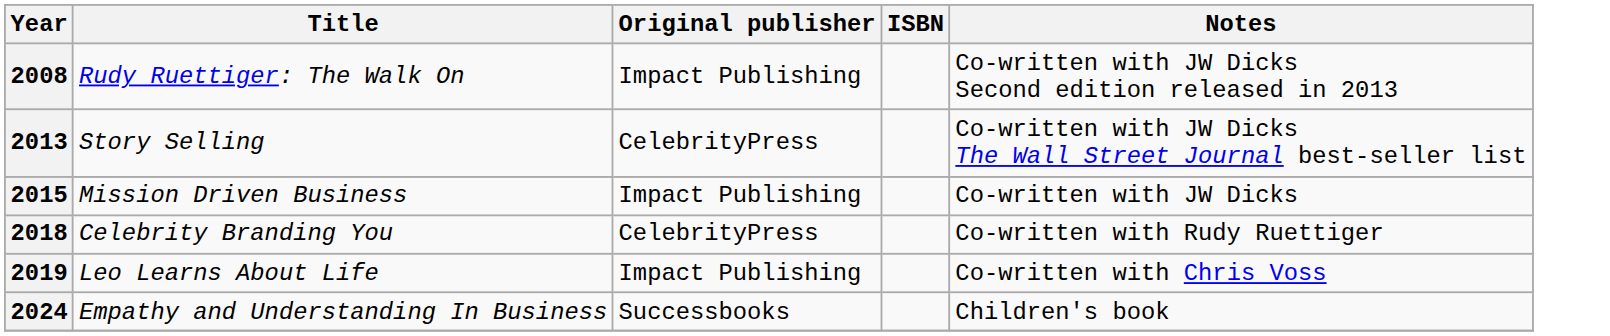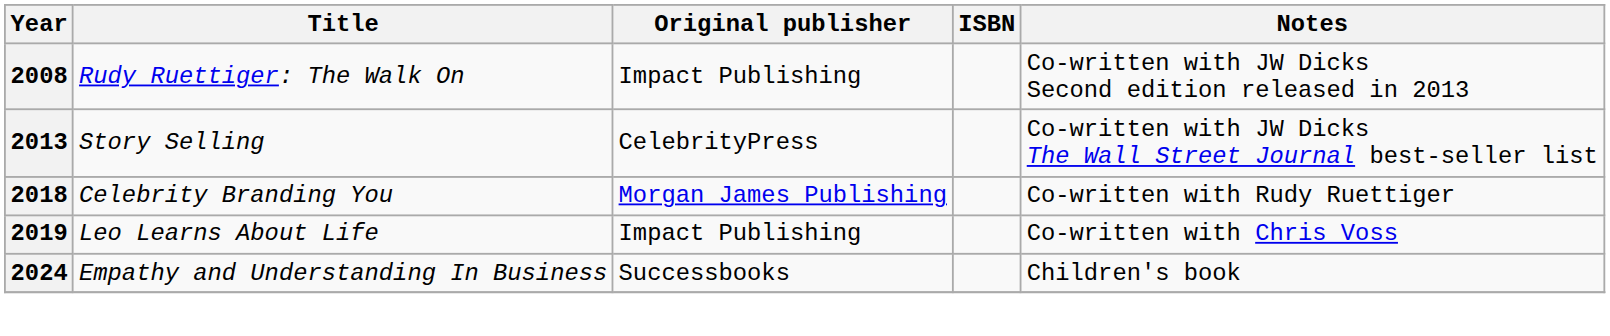- row: 2015 | Mission Driven Business | Impact Publishing | Co-written with JW Dicks
2018 | Original publisher: CelebrityPress -> Morgan James Publishing
